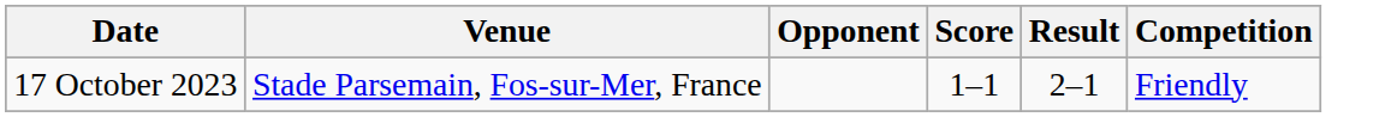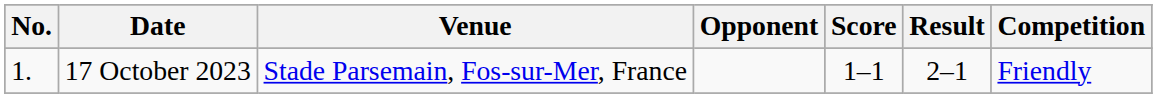+ column: No. | 1.
